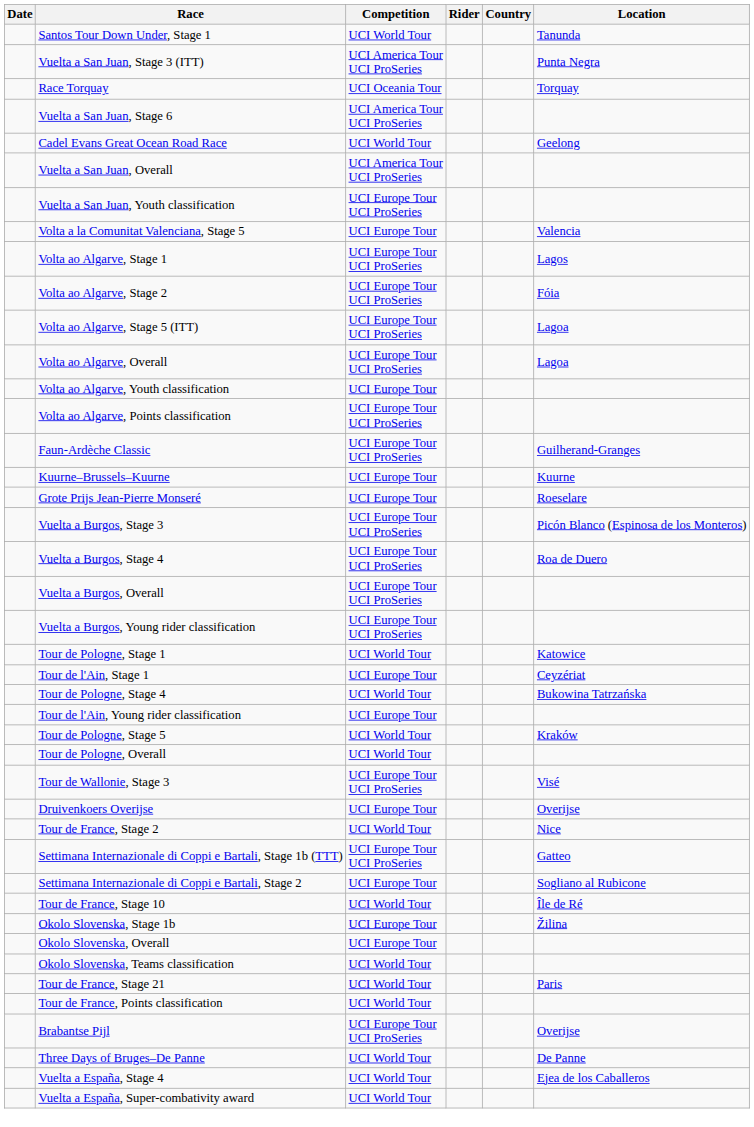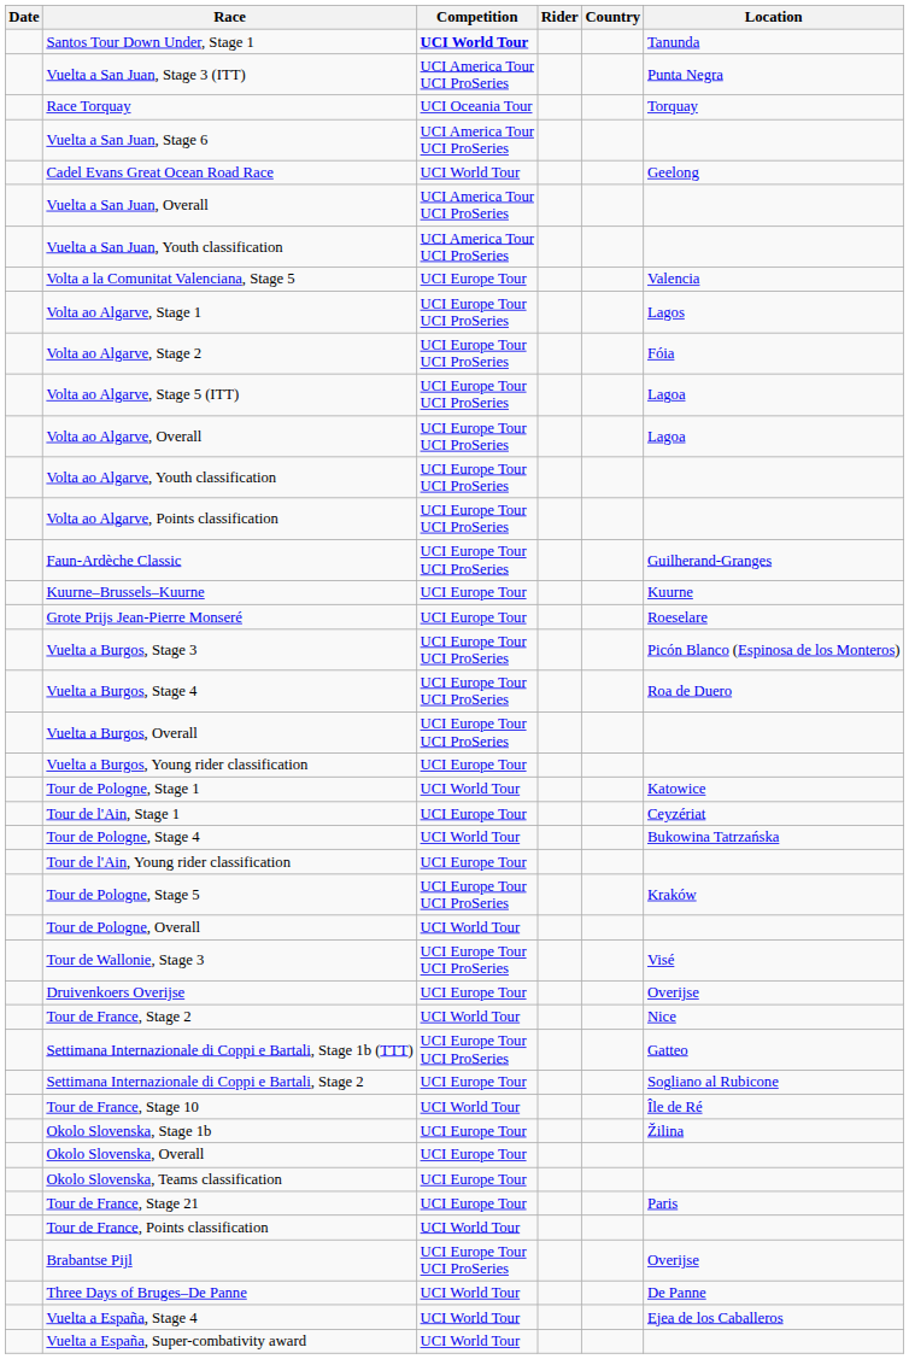Santos Tour Down Under, Stage 1 | Competition: normal -> bold
Vuelta a San Juan, Youth classification | Competition: UCI Europe Tour UCI ProSeries -> UCI America Tour UCI ProSeries
Volta ao Algarve, Youth classification | Competition: UCI Europe Tour -> UCI Europe Tour UCI ProSeries
Vuelta a Burgos, Young rider classification | Competition: UCI Europe Tour UCI ProSeries -> UCI Europe Tour
Tour de Pologne, Stage 5 | Competition: UCI World Tour -> UCI Europe Tour UCI ProSeries
Okolo Slovenska, Teams classification | Competition: UCI World Tour -> UCI Europe Tour
Tour de France, Stage 21 | Competition: UCI World Tour -> UCI Europe Tour
